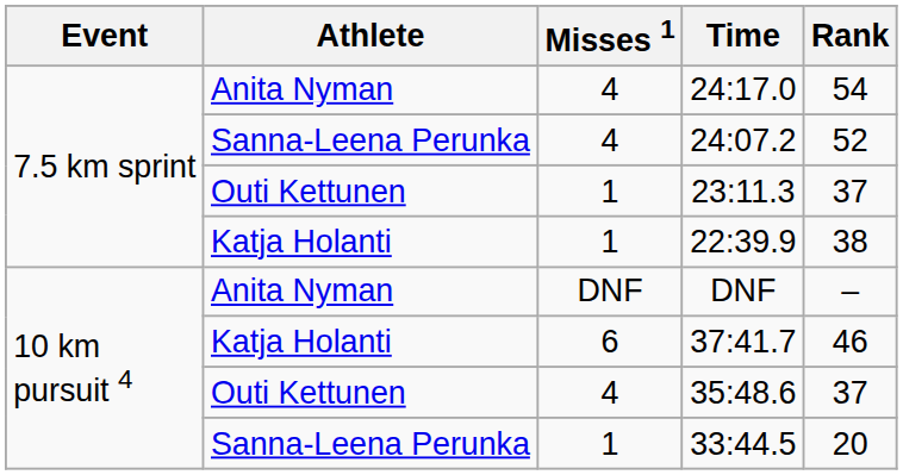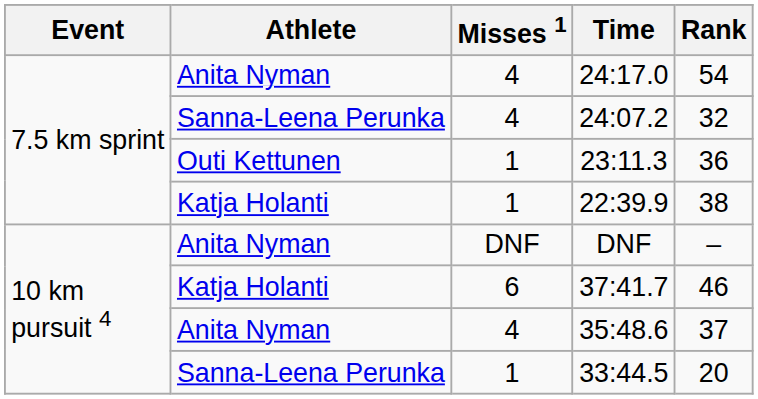24:07.2 | Rank: 52 -> 32
23:11.3 | Rank: 37 -> 36
35:48.6 | Athlete: Outi Kettunen -> Anita Nyman
